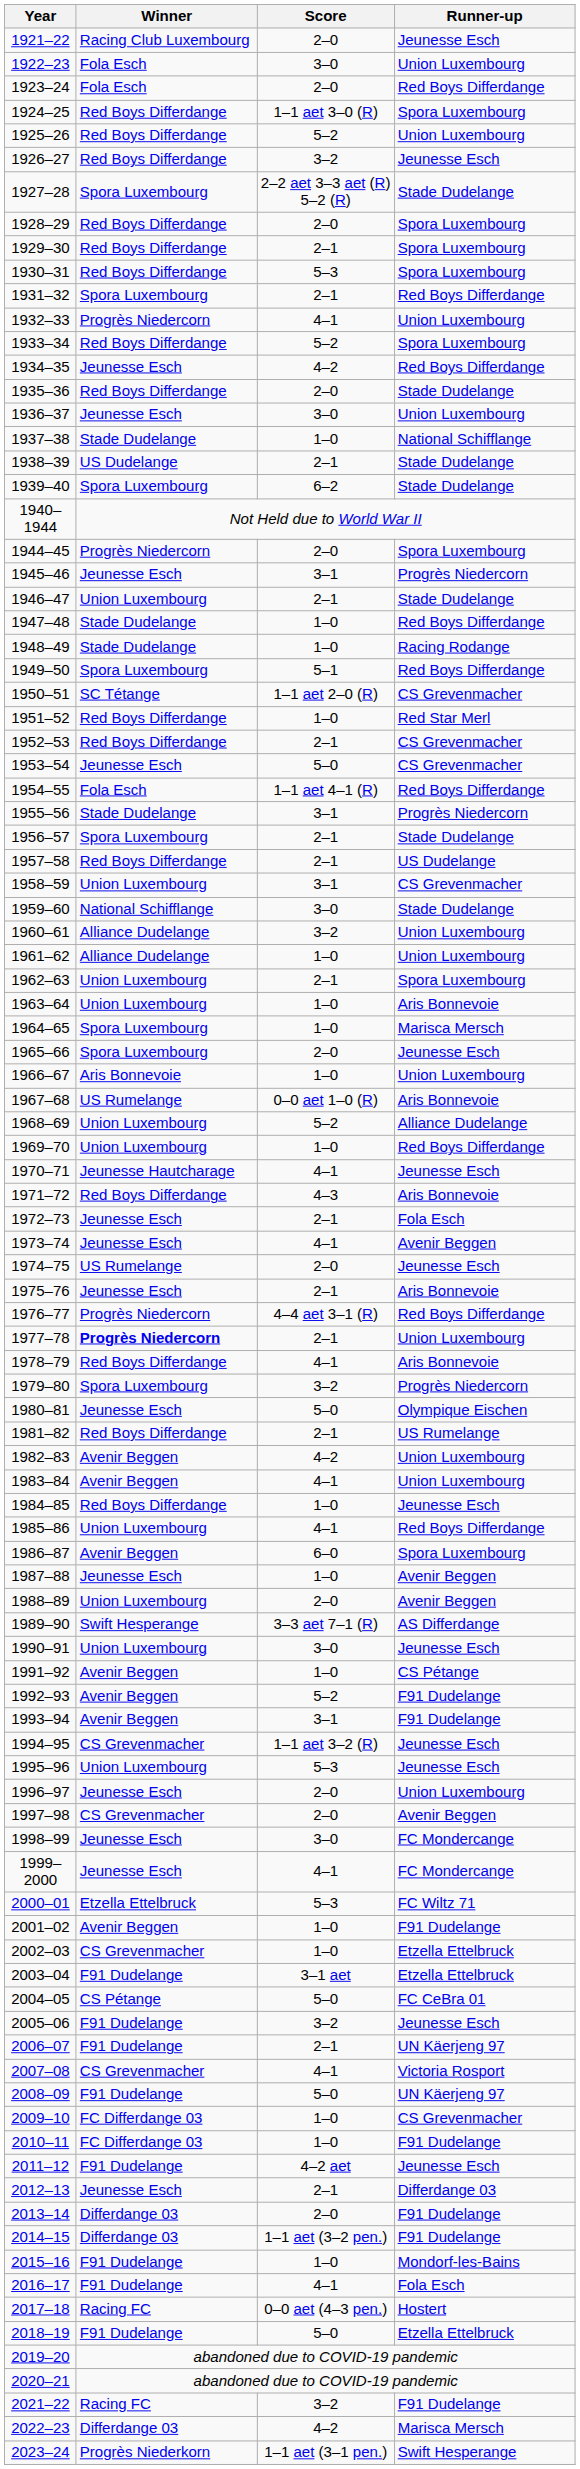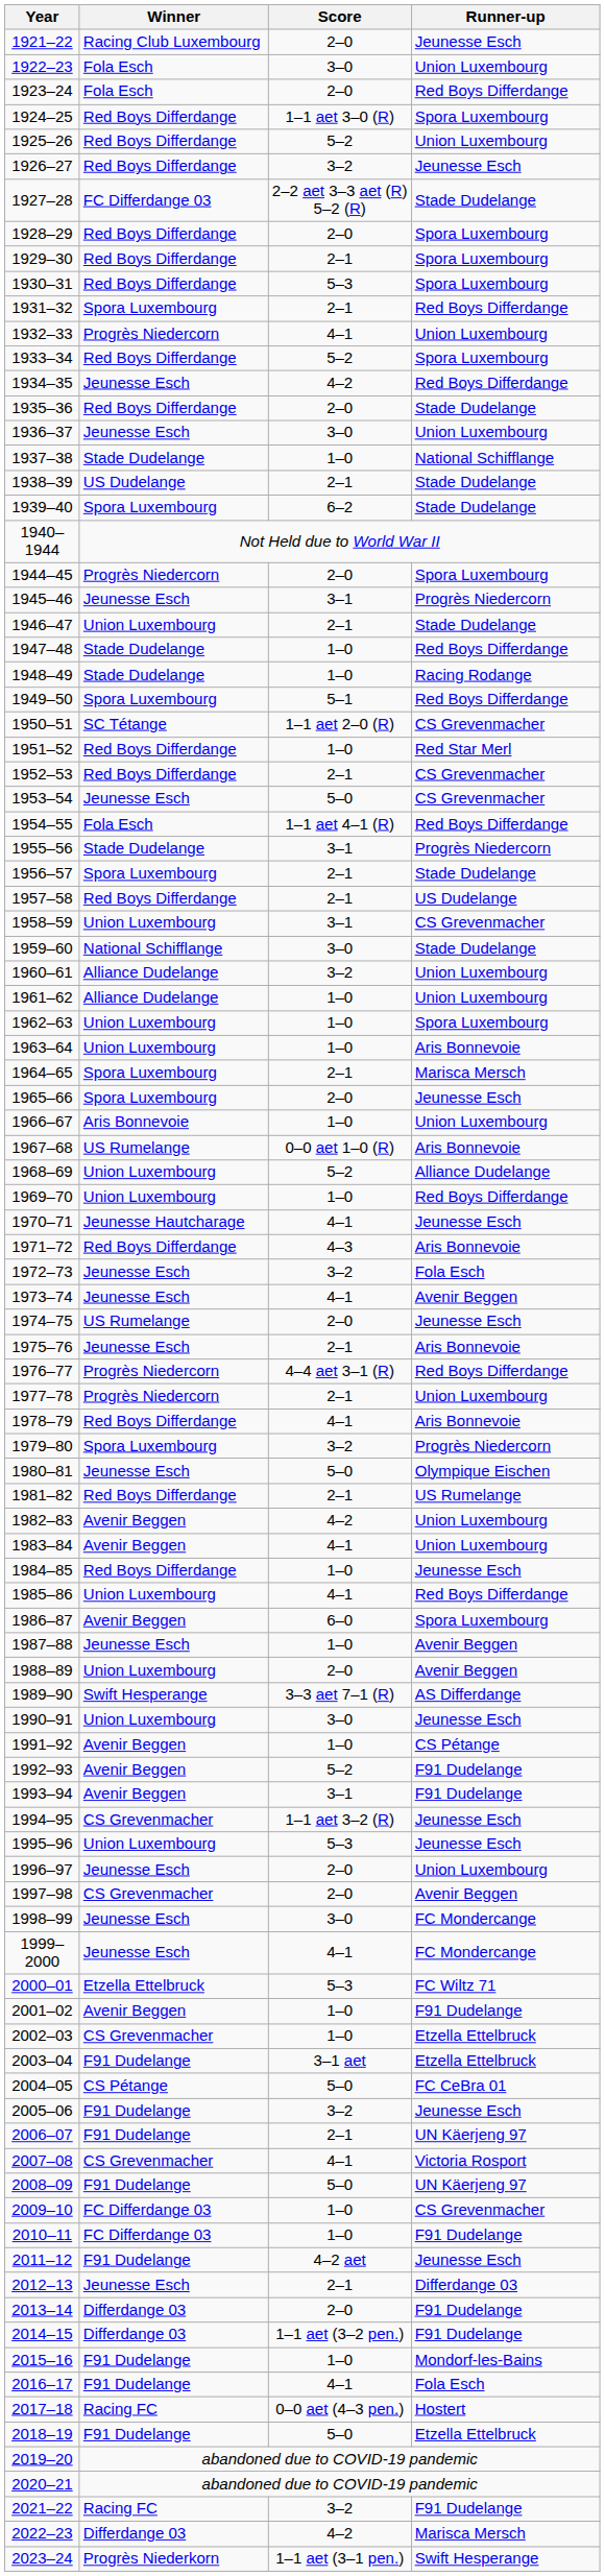1927–28 | Winner: Spora Luxembourg -> FC Differdange 03
1962–63 | Score: 2–1 -> 1–0
1964–65 | Score: 1–0 -> 2–1
1972–73 | Score: 2–1 -> 3–2
1977–78 | Winner: bold -> normal
